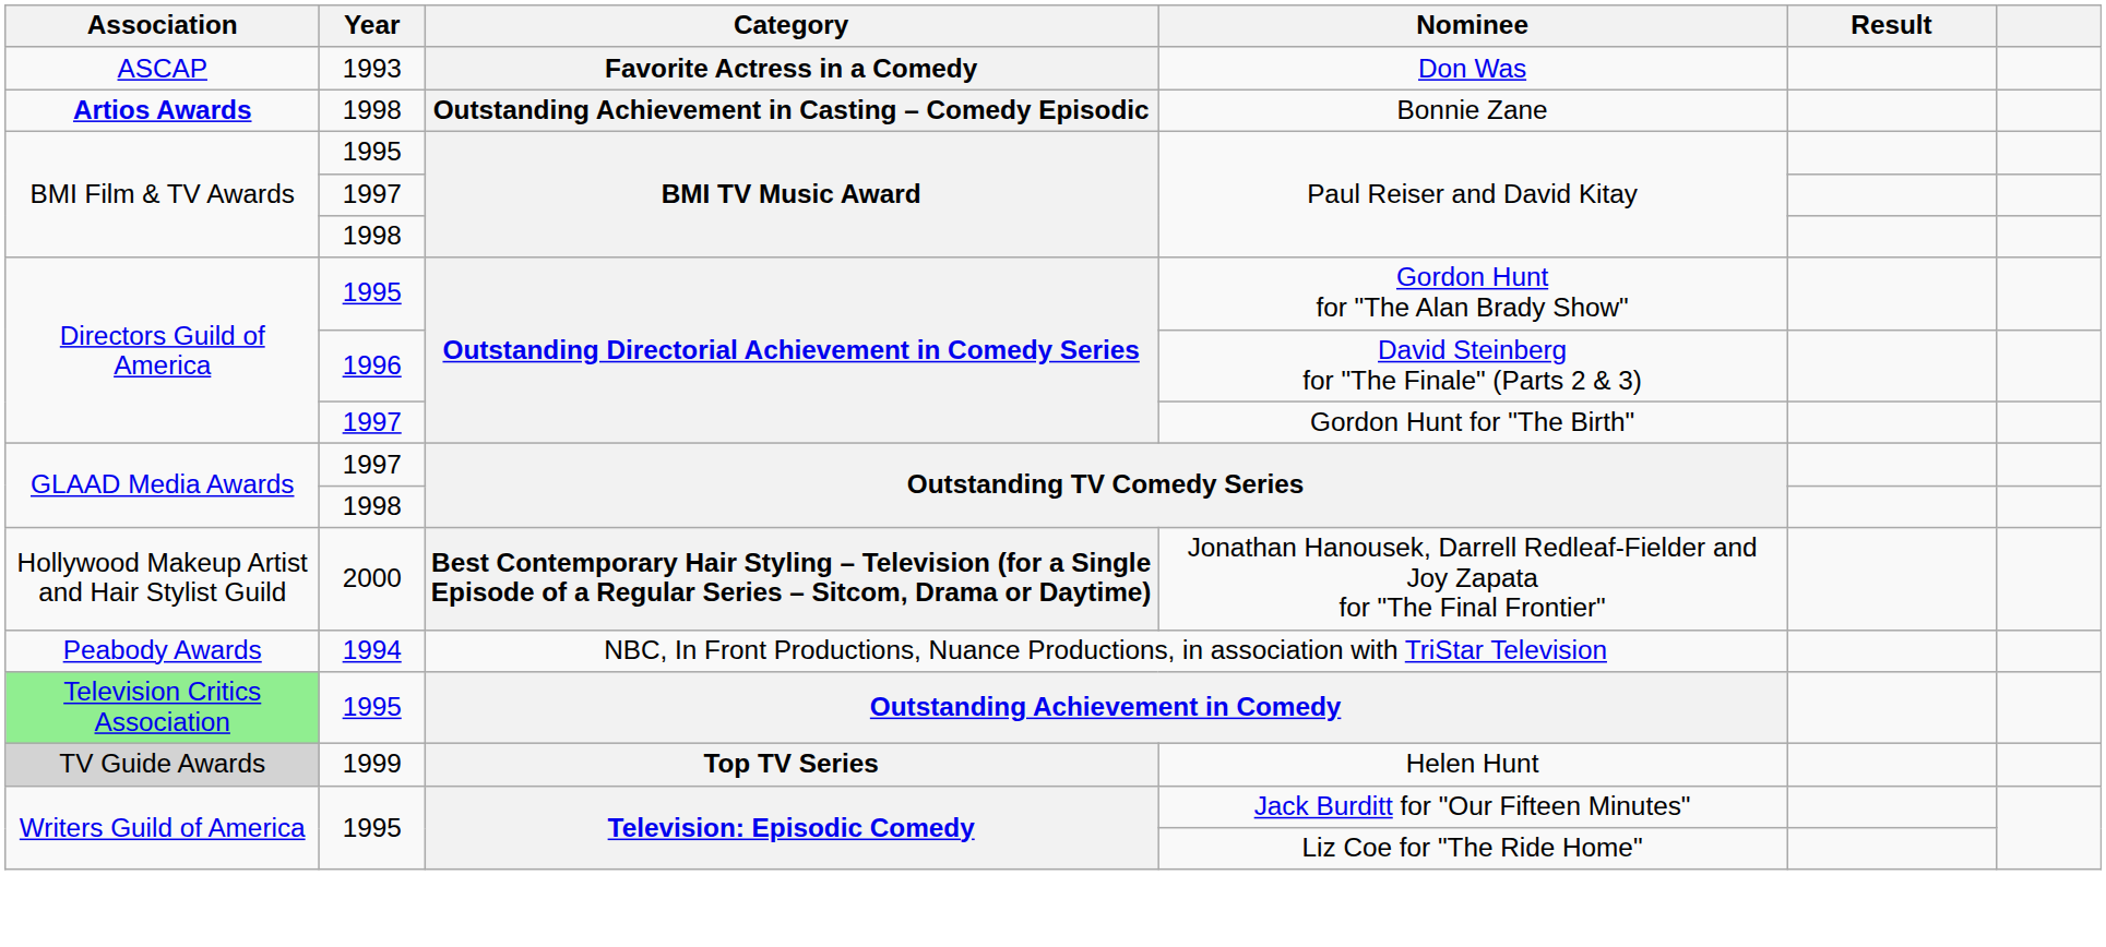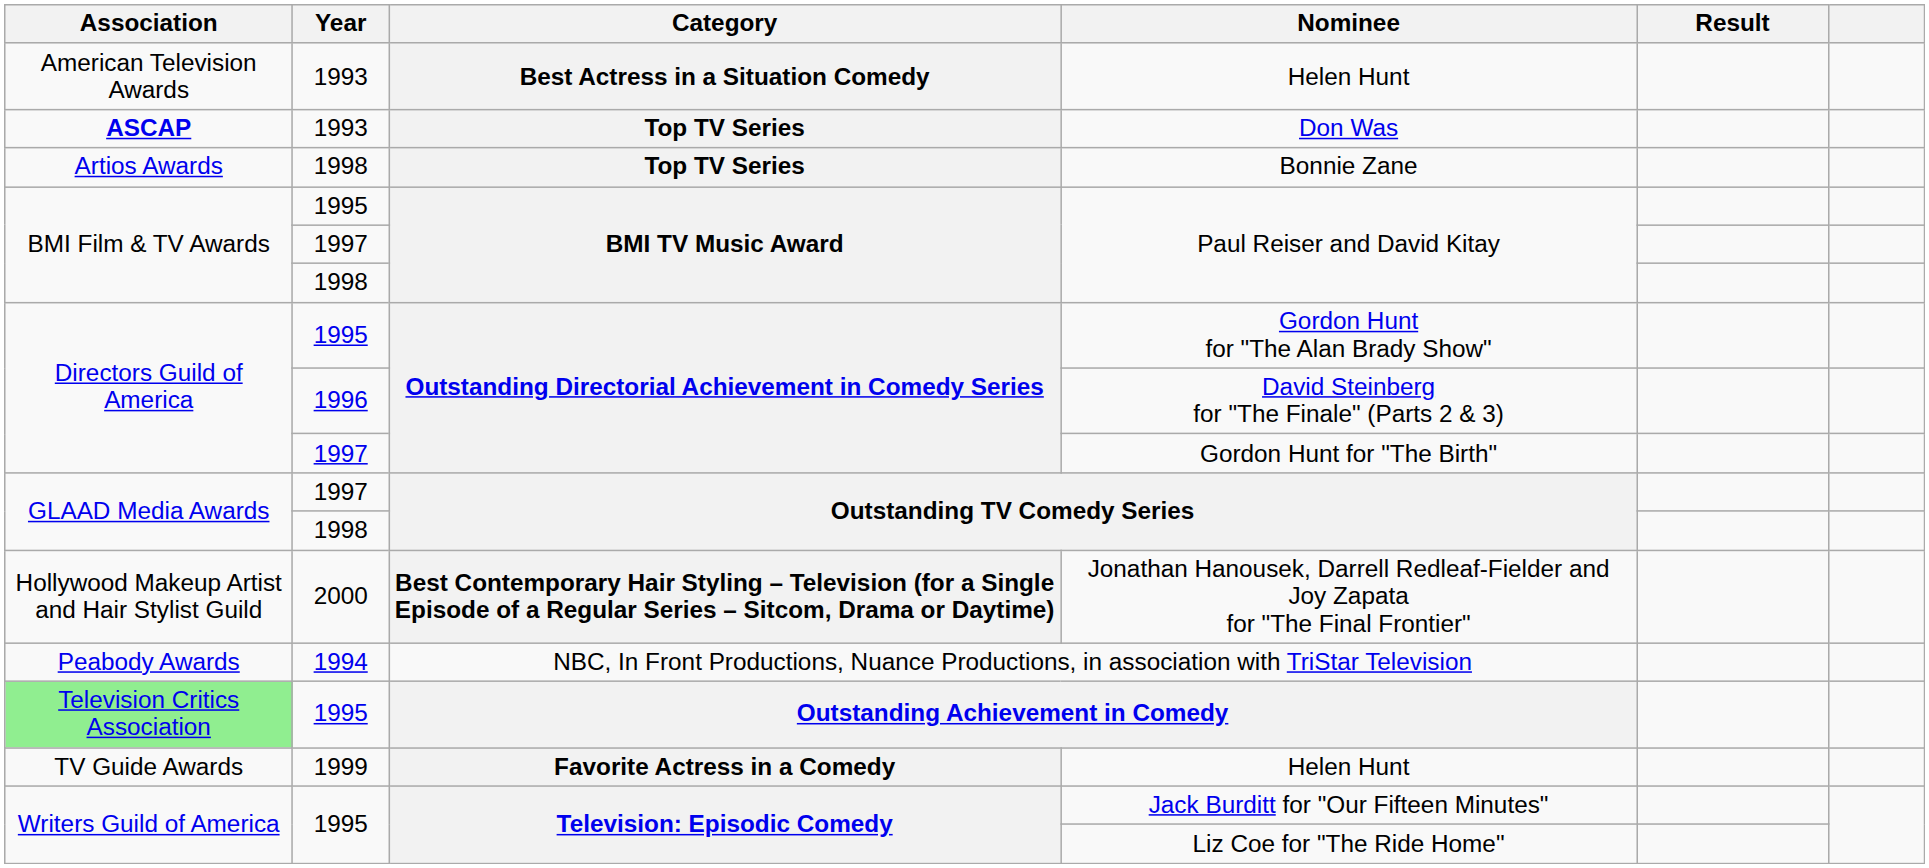+ row: American Television Awards | 1993 | Best Actress in a Situation Comedy | Helen Hunt
Don Was | Association: normal -> bold
Don Was | Category: Favorite Actress in a Comedy -> Top TV Series
Bonnie Zane | Association: bold -> normal
Bonnie Zane | Category: Outstanding Achievement in Casting – Comedy Episodic -> Top TV Series
1999 / Helen Hunt | Association: lightgrey background -> no background
1999 / Helen Hunt | Category: Top TV Series -> Favorite Actress in a Comedy
